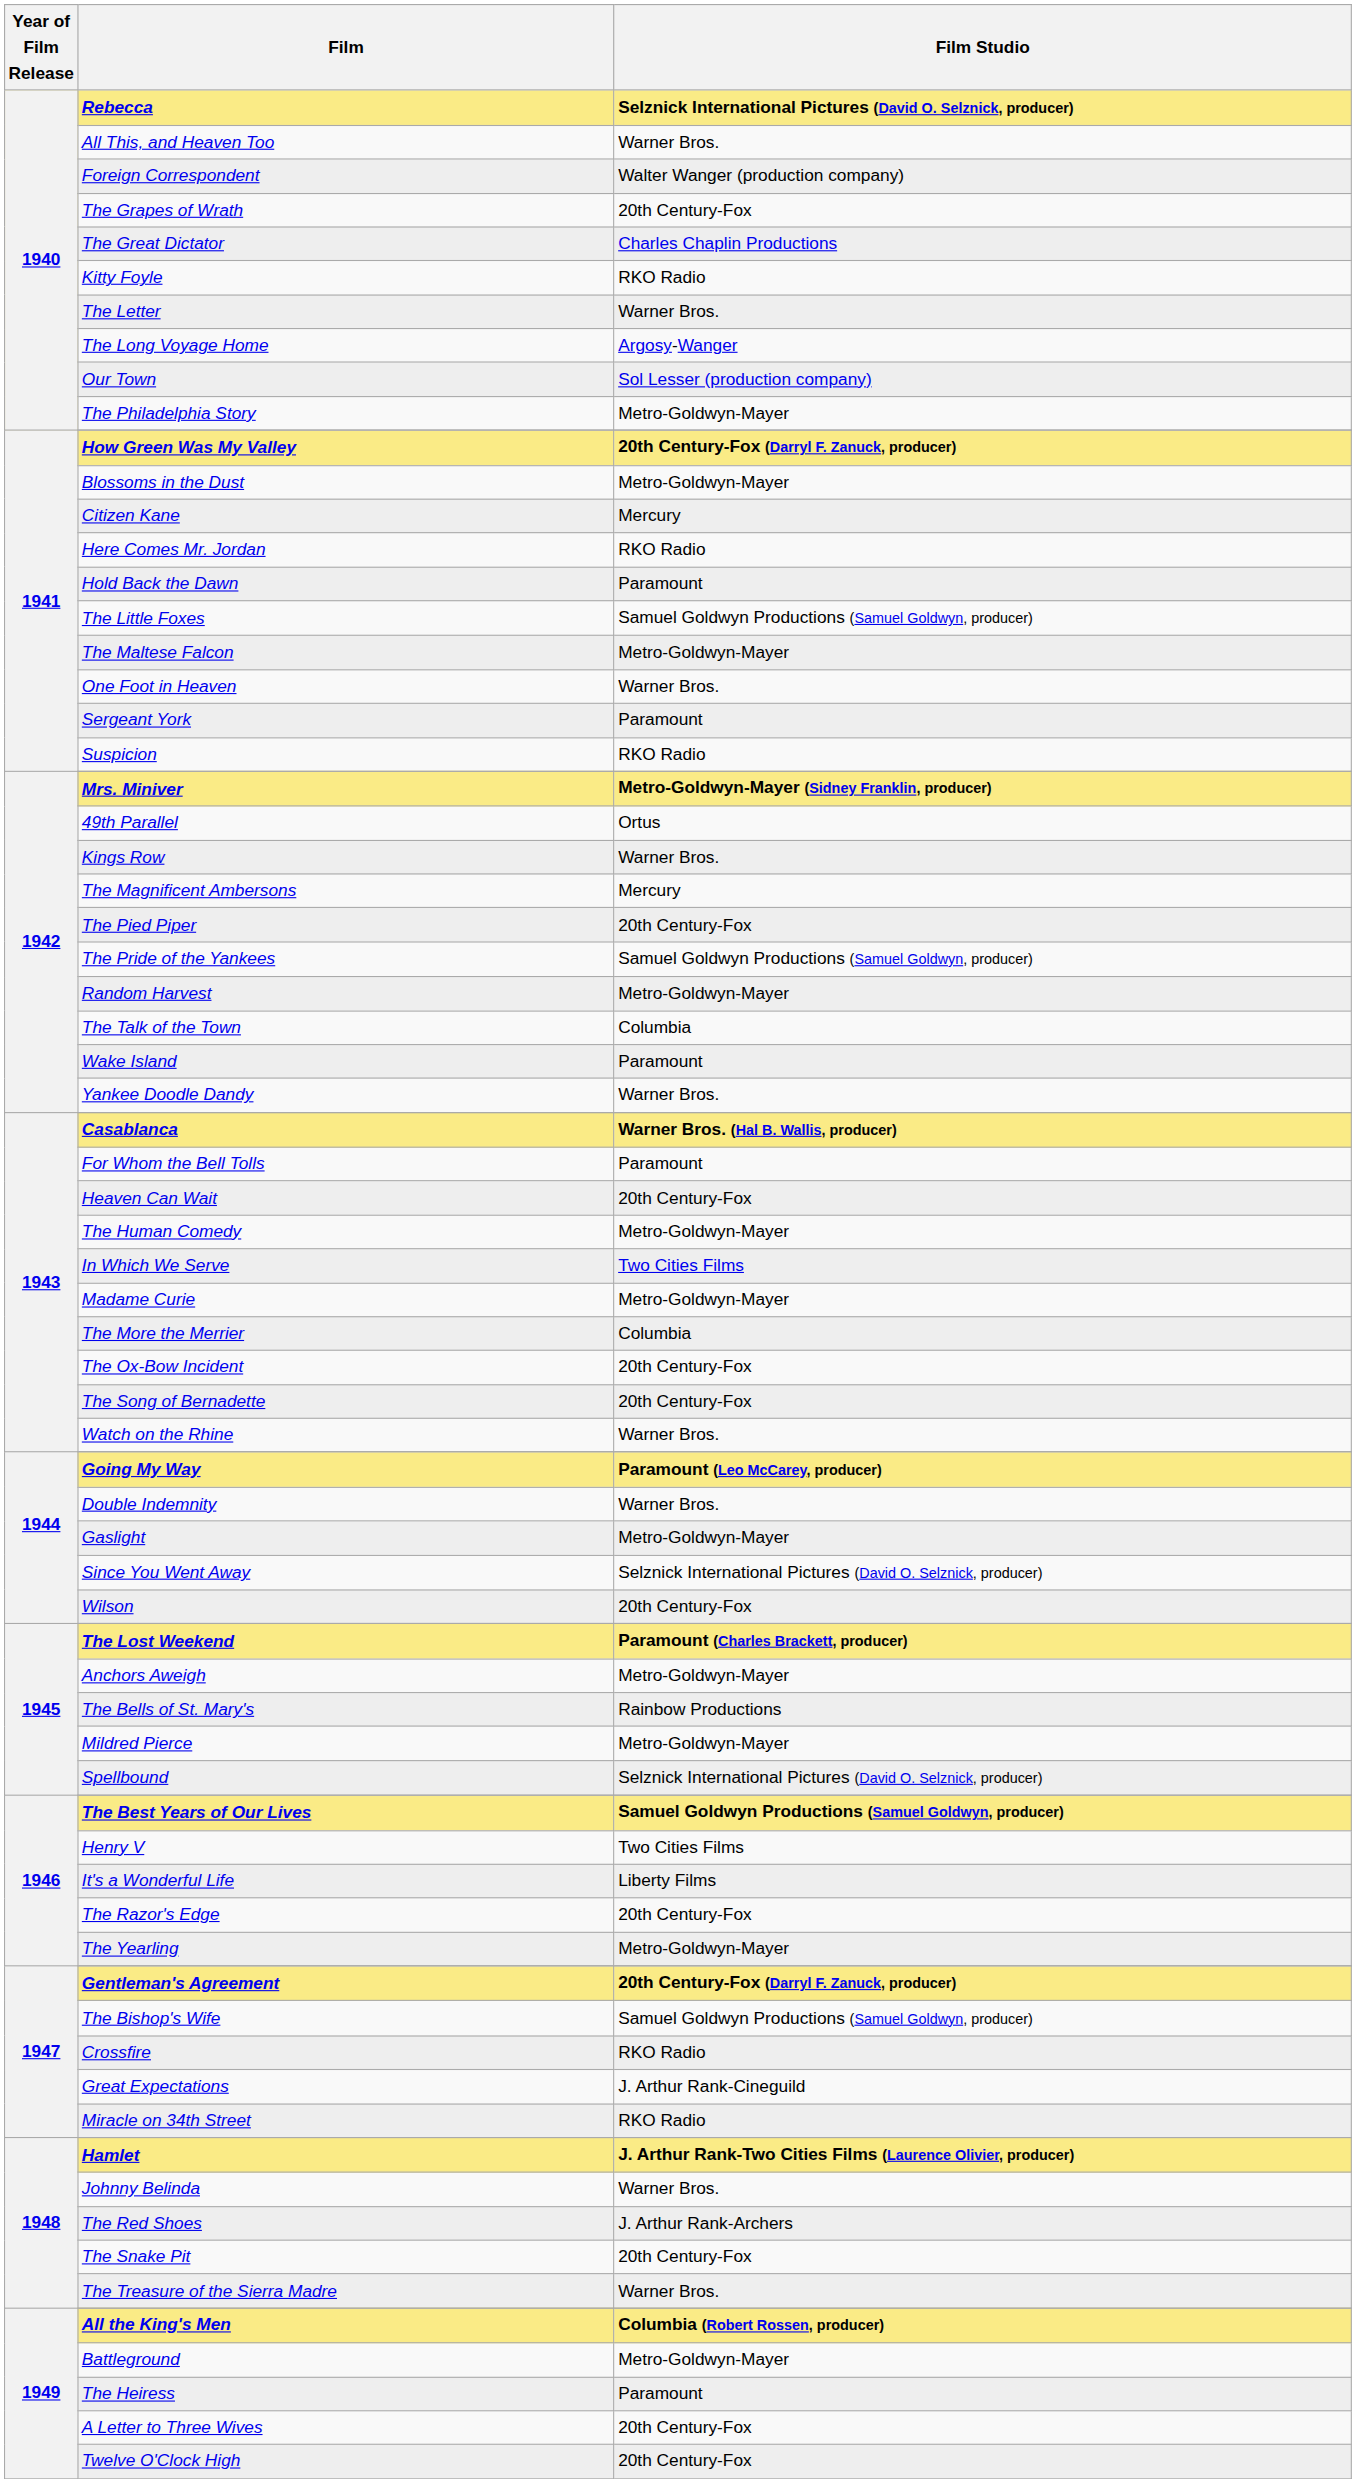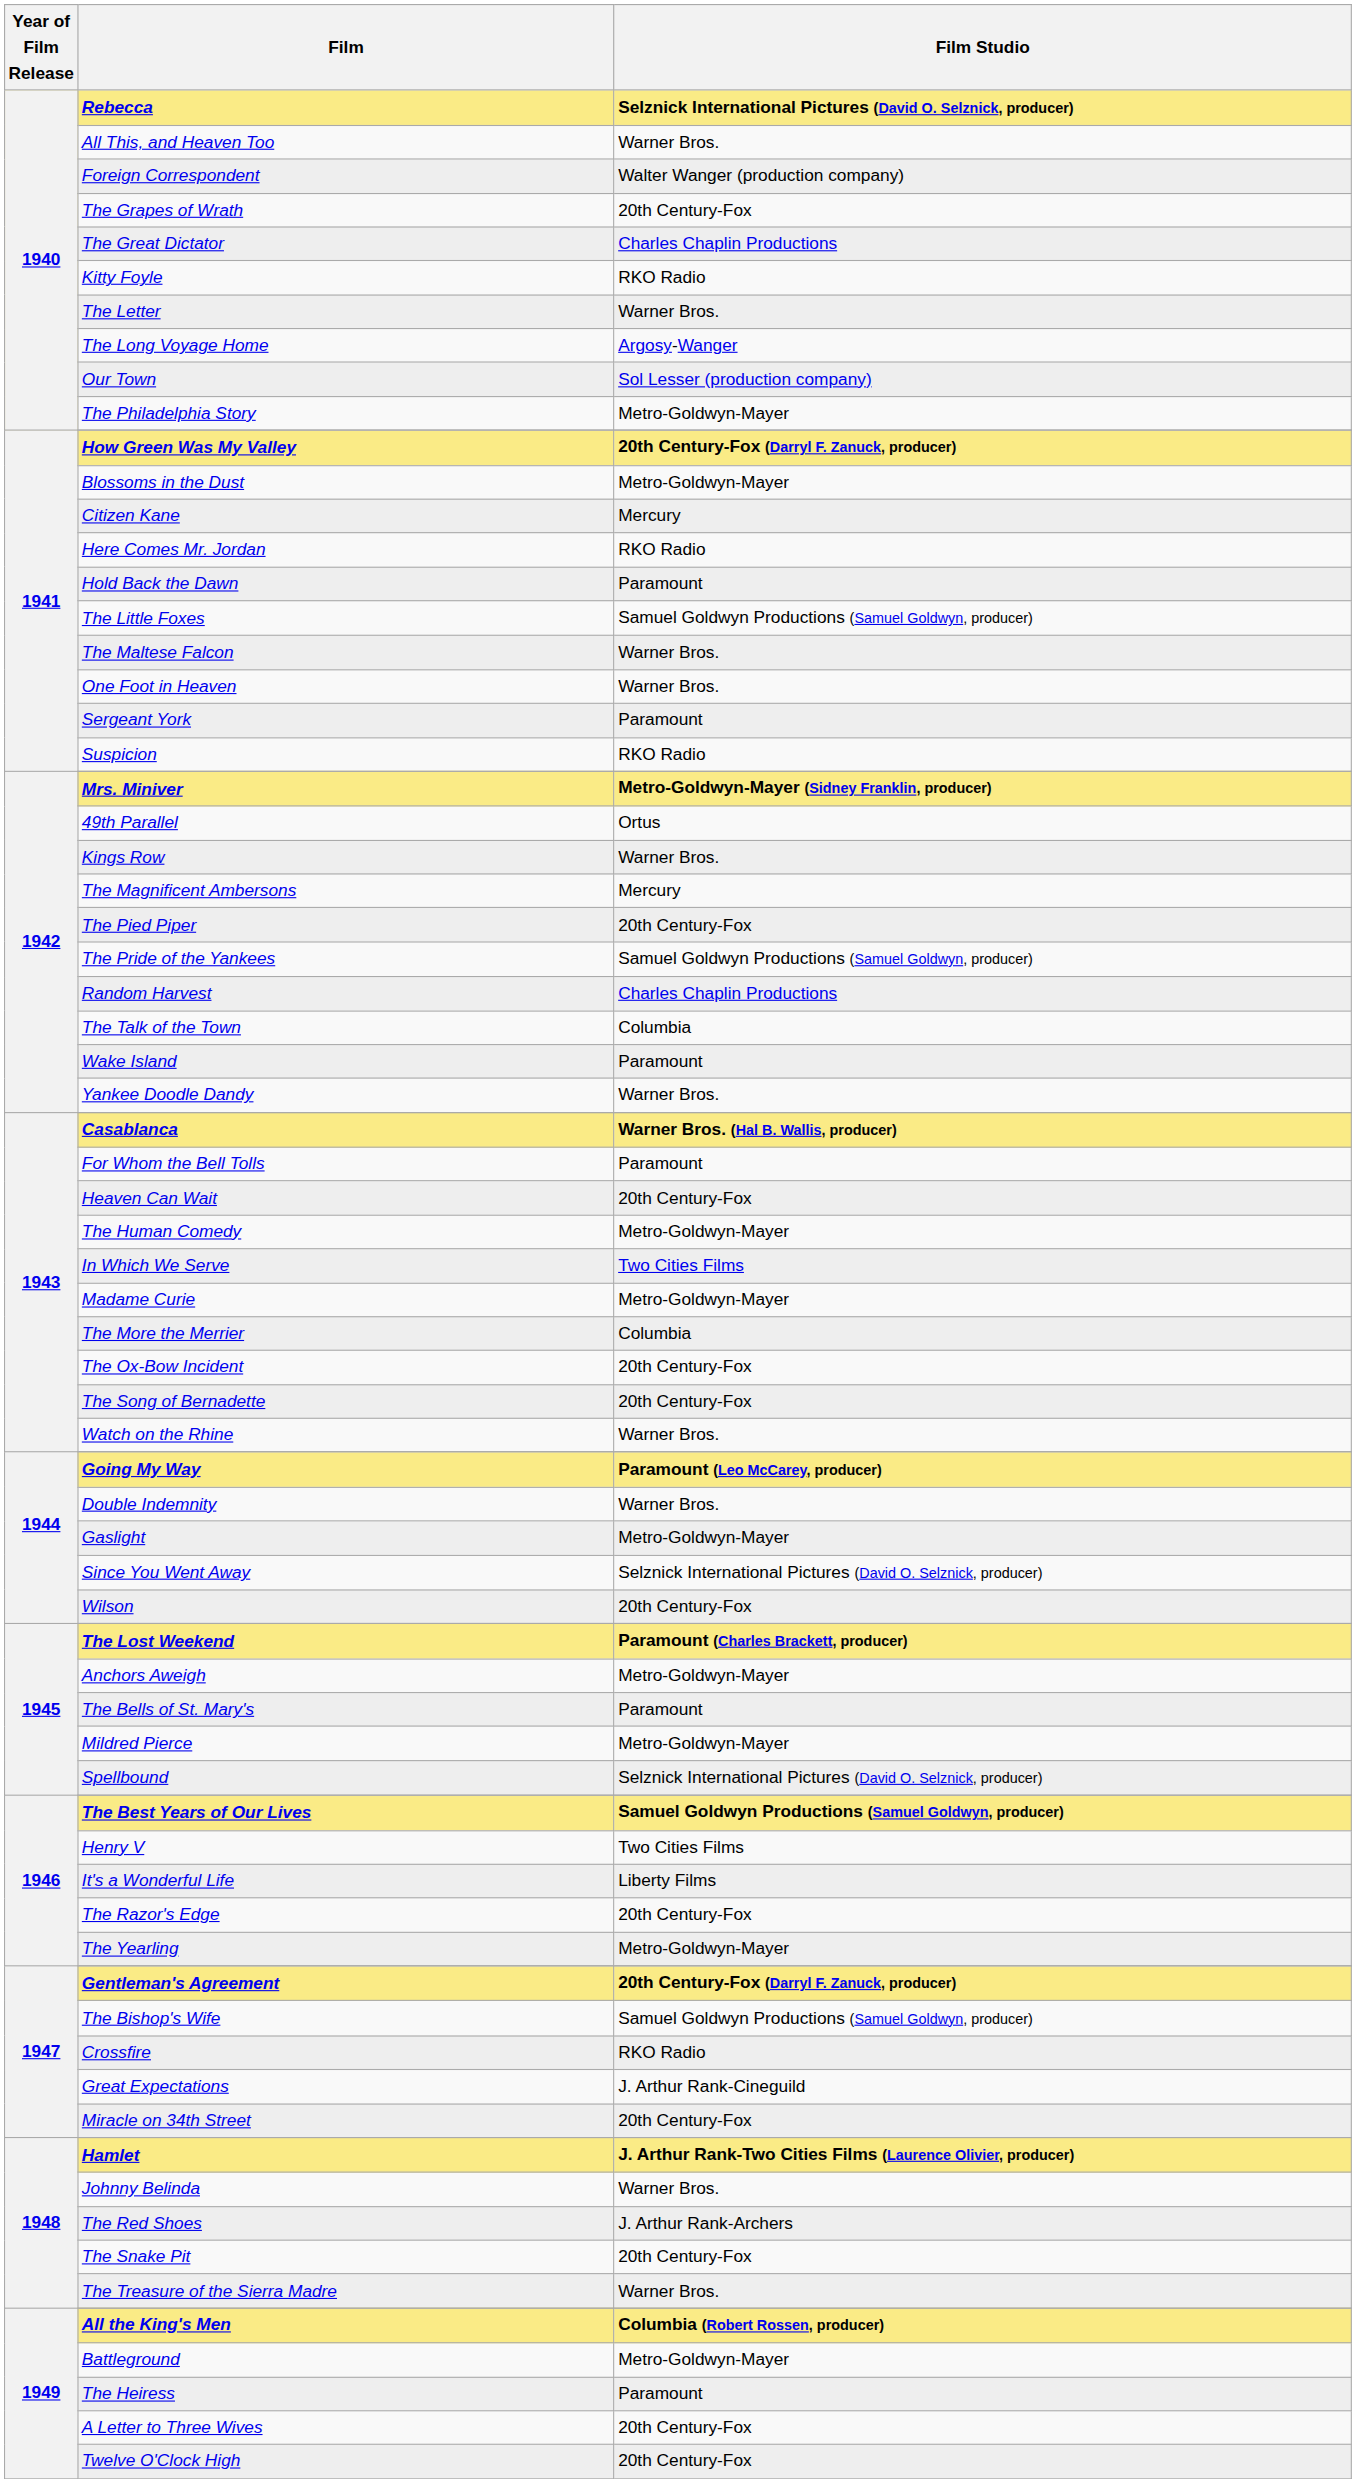The Maltese Falcon | Film Studio: Metro-Goldwyn-Mayer -> Warner Bros.
Random Harvest | Film Studio: Metro-Goldwyn-Mayer -> Charles Chaplin Productions
The Bells of St. Mary's | Film Studio: Rainbow Productions -> Paramount
Miracle on 34th Street | Film Studio: RKO Radio -> 20th Century-Fox
